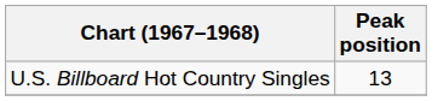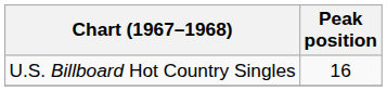U.S. Billboard Hot Country Singles | Peak position: 13 -> 16
